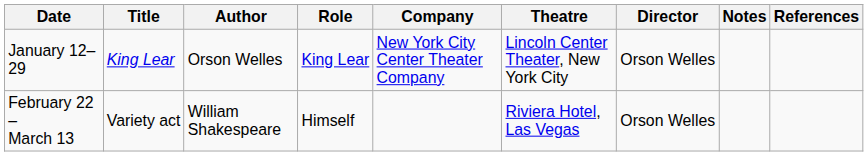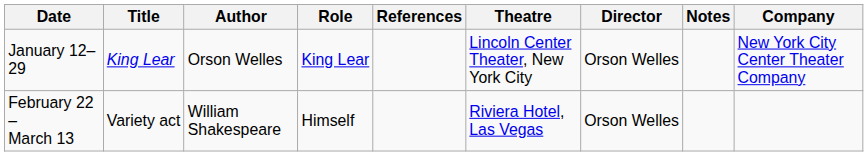columns swapped: Company <-> References
